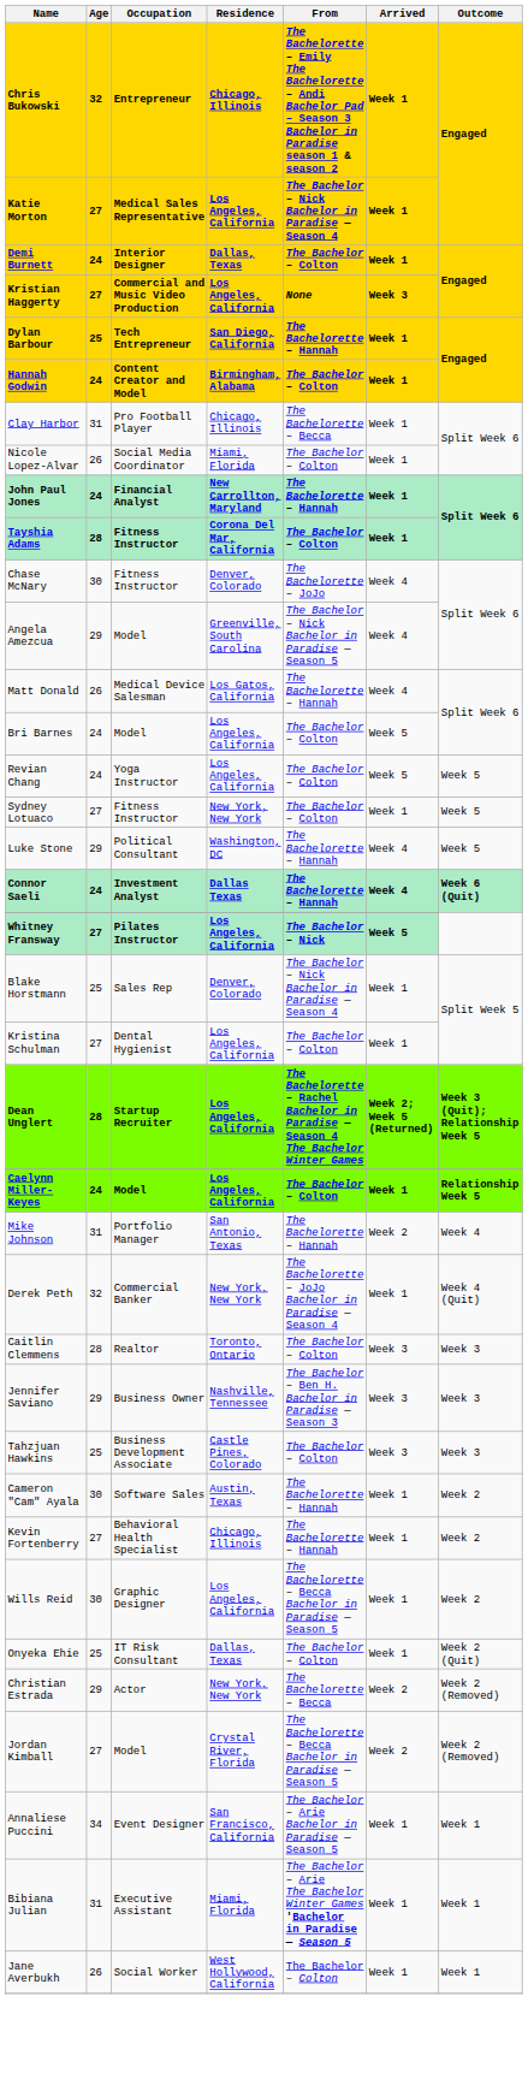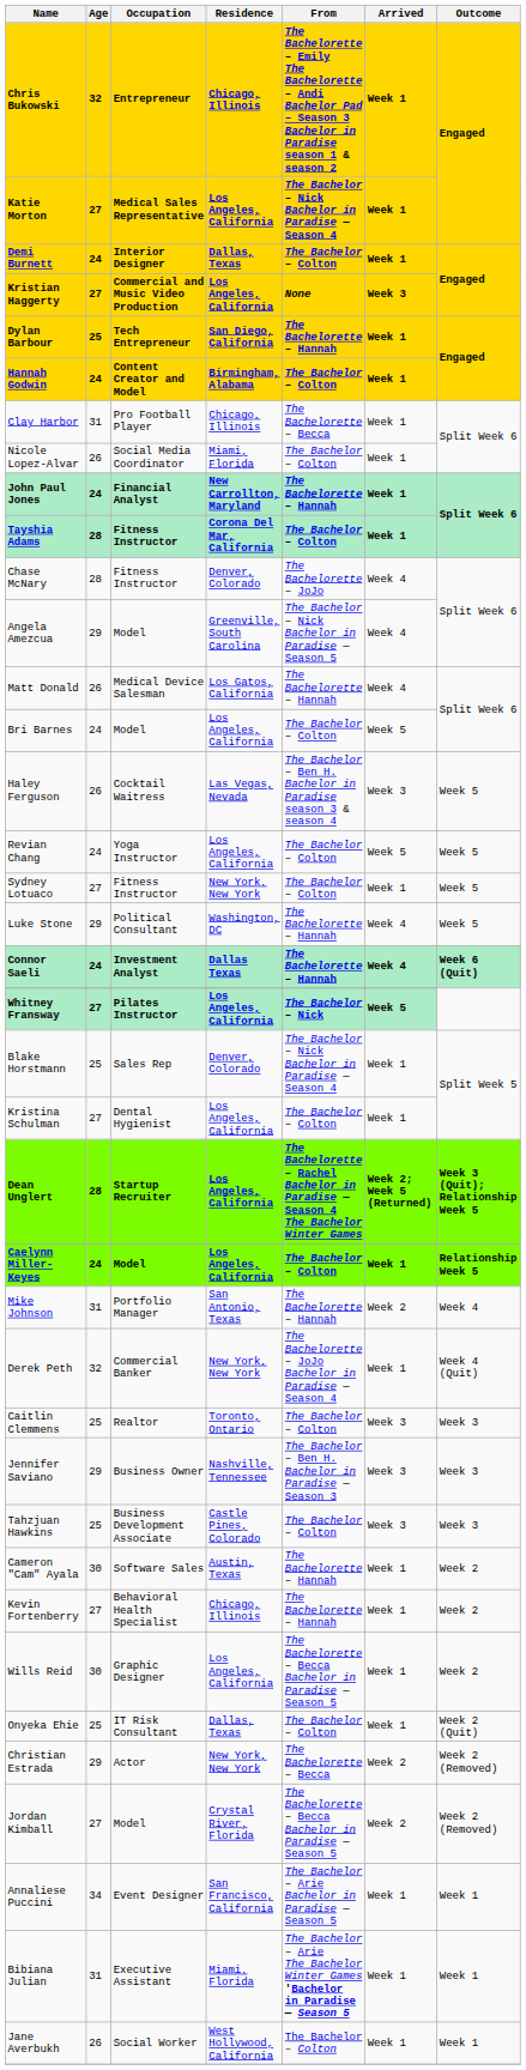Chase McNary | Age: 30 -> 28
+ row: Haley Ferguson | 26 | Cocktail Waitress | Las Vegas, Nevada | The Bachelor – Ben H. Bachelor in Paradise season 3 & season 4 | Week 3 | Week 5
Caitlin Clemmens | Age: 28 -> 25
